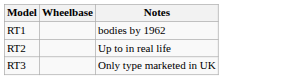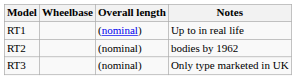+ column: Overall length | (nominal) | (nominal) | (nominal)
RT1 | Notes: bodies by 1962 -> Up to in real life
RT2 | Notes: Up to in real life -> bodies by 1962
